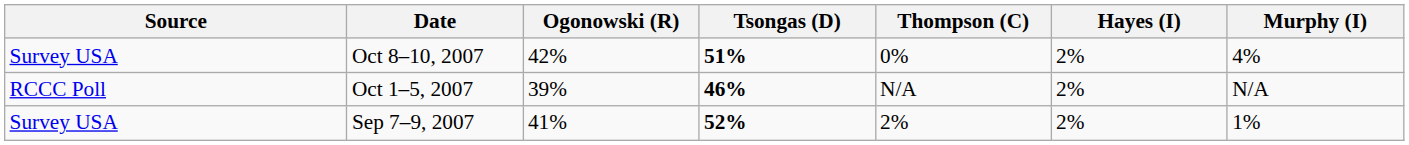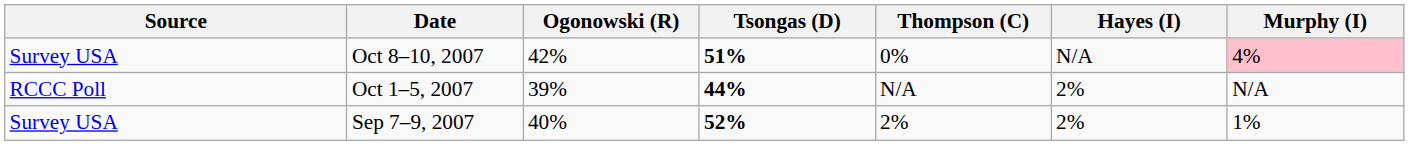Oct 8–10, 2007 | Hayes (I): 2% -> N/A
Oct 8–10, 2007 | Murphy (I): no background -> pink background
Oct 1–5, 2007 | Tsongas (D): 46% -> 44%
Sep 7–9, 2007 | Ogonowski (R): 41% -> 40%
